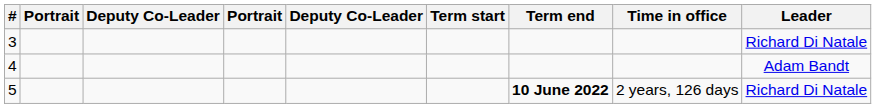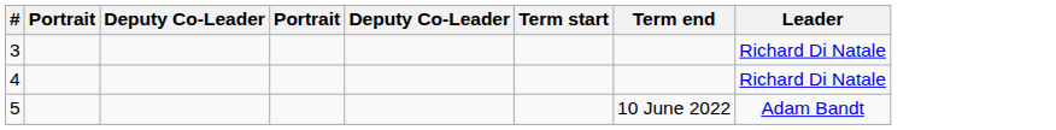- column: Time in office | 2 years, 126 days
4 | Leader: Adam Bandt -> Richard Di Natale
5 | Term end: bold -> normal
5 | Leader: Richard Di Natale -> Adam Bandt
